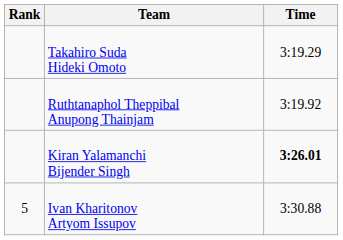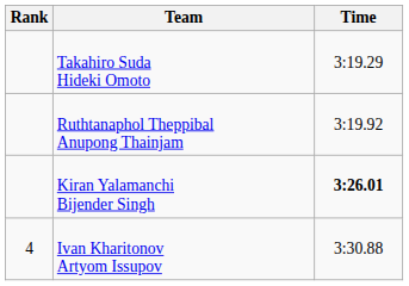Ivan Kharitonov Artyom Issupov | Rank: 5 -> 4
